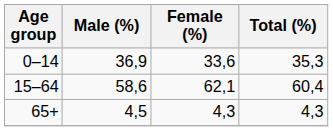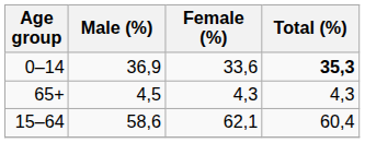0–14 | Total (%): normal -> bold
rows swapped: 15–64 <-> 65+
